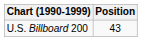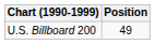U.S. Billboard 200 | Position: 43 -> 49
